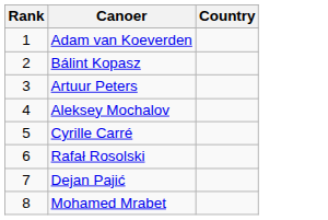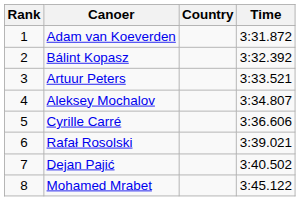+ column: Time | 3:31.872 | 3:32.392 | 3:33.521 | 3:34.807 | 3:36.606 | 3:39.021 | 3:40.502 | 3:45.122
